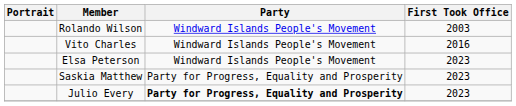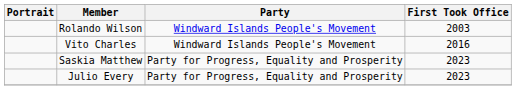- row: Elsa Peterson | Windward Islands People's Movement | 2023
Julio Every | Party: bold -> normal
